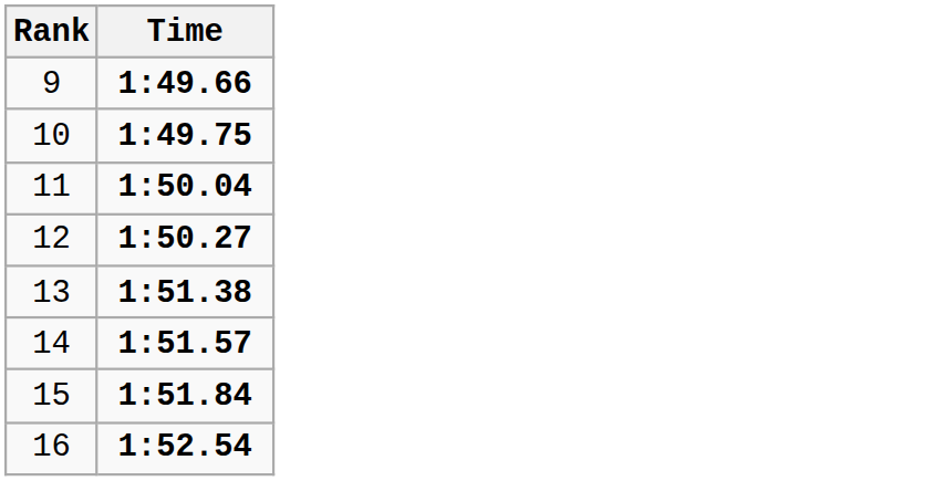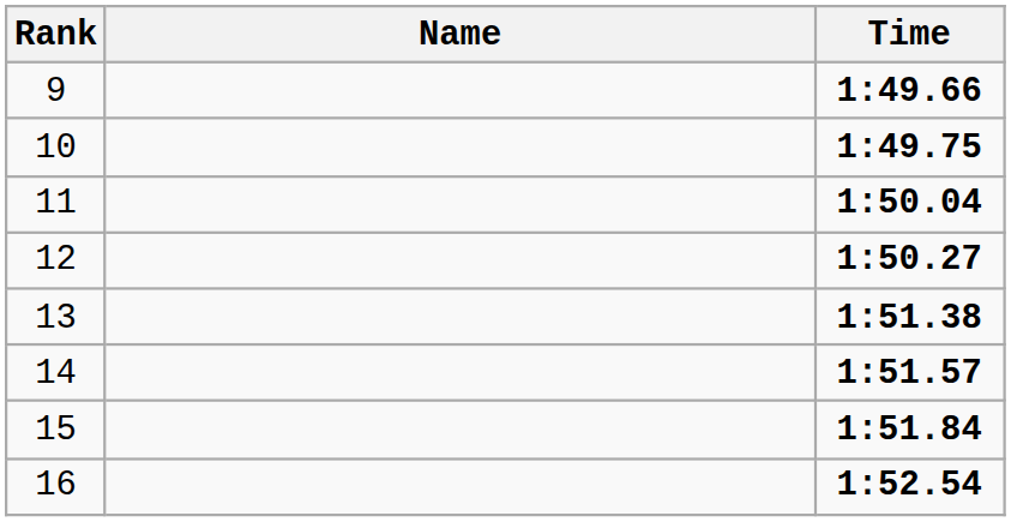+ column: Name
